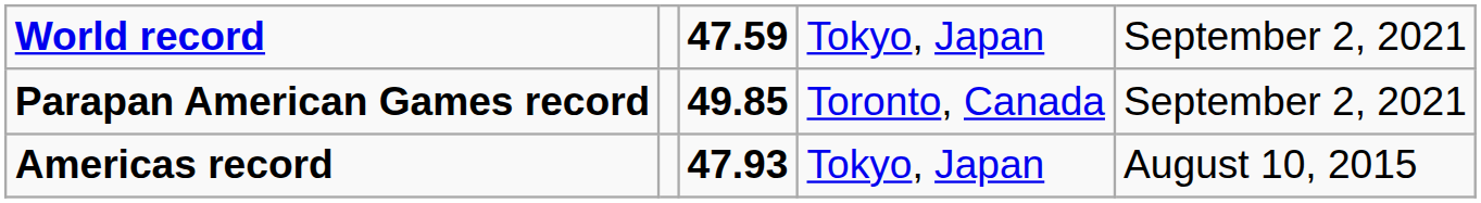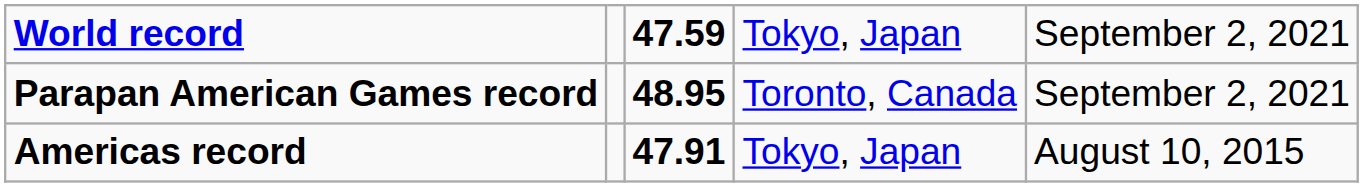Parapan American Games record | column 3: 49.85 -> 48.95
Americas record | column 3: 47.93 -> 47.91
